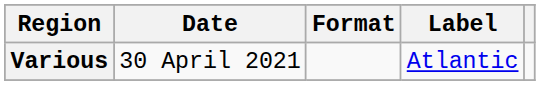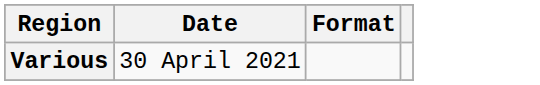- column: Label | Atlantic
